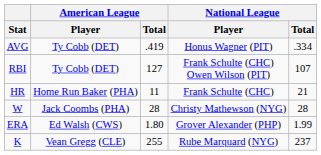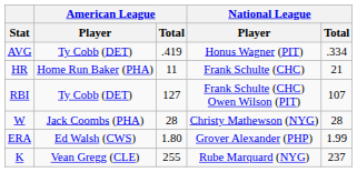rows swapped: HR <-> RBI
